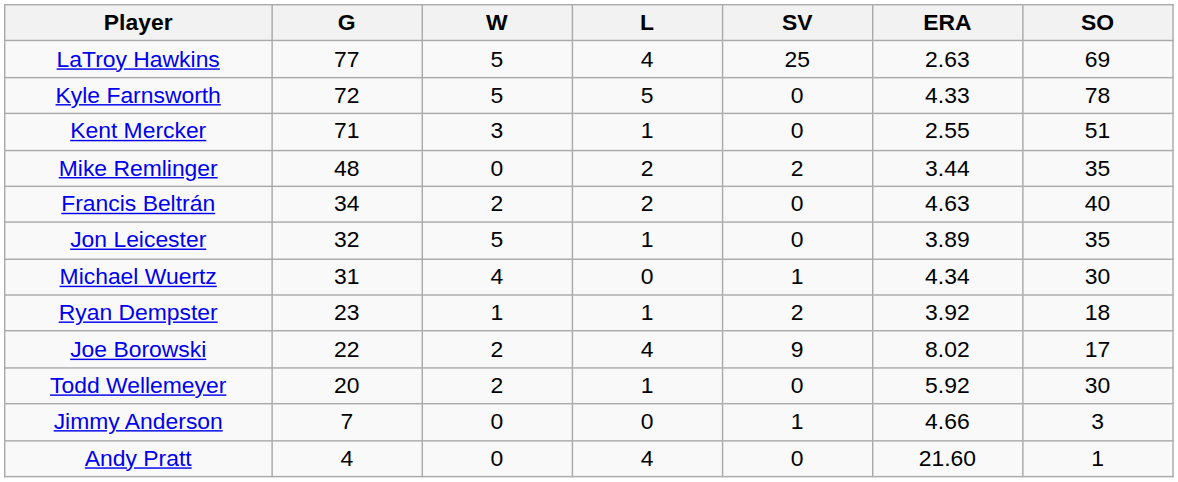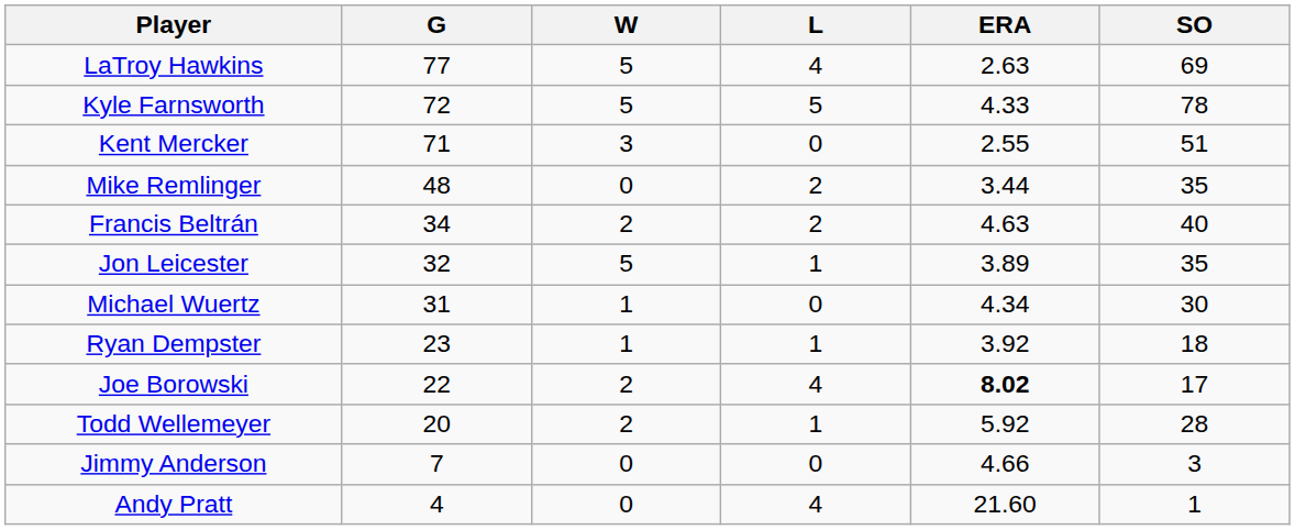- column: SV | 25 | 0 | 0 | 2 | 0 | 0 | 1 | 2 | 9 | 0 | 1 | 0
Kent Mercker | L: 1 -> 0
Michael Wuertz | W: 4 -> 1
Joe Borowski | ERA: normal -> bold
Todd Wellemeyer | SO: 30 -> 28
